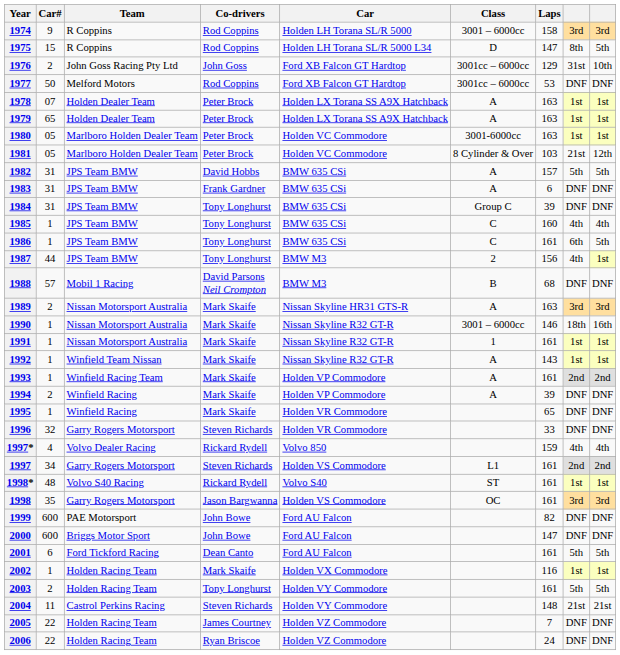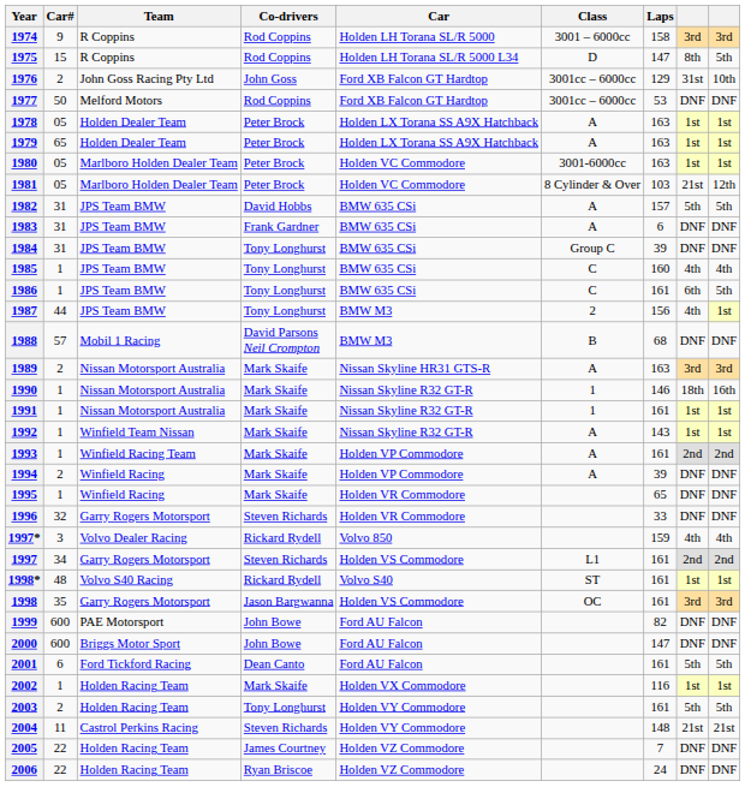1978 | Car#: 07 -> 05
1990 | Class: 3001 – 6000cc -> 1
1997* | Car#: 4 -> 3
